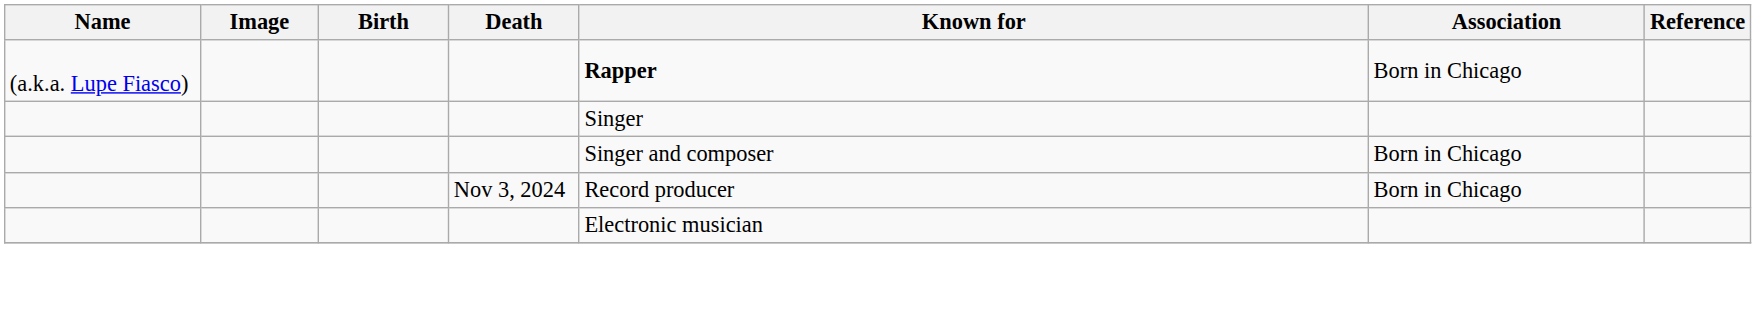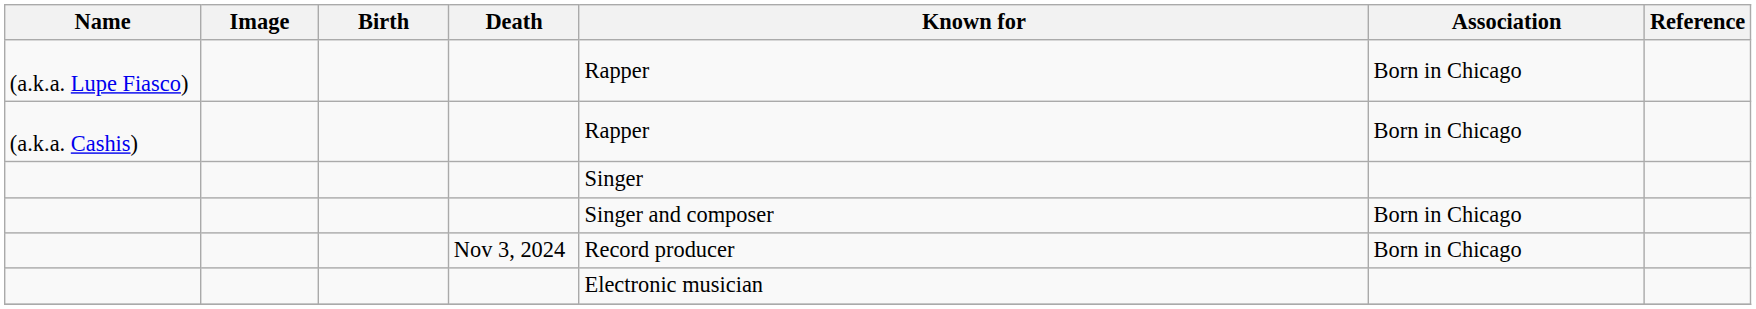(a.k.a. Lupe Fiasco) | Known for: bold -> normal
+ row: (a.k.a. Cashis) | Rapper | Born in Chicago
